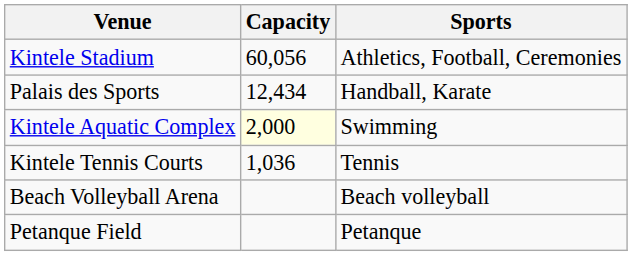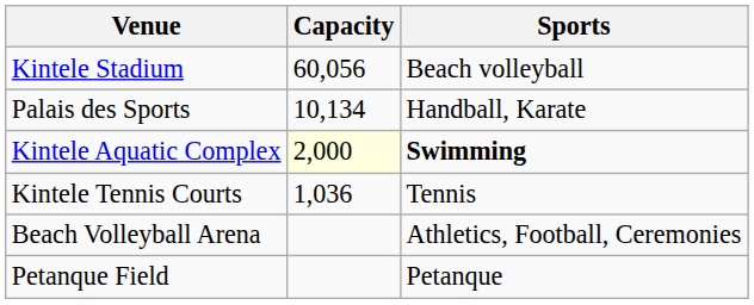Kintele Stadium | Sports: Athletics, Football, Ceremonies -> Beach volleyball
Palais des Sports | Capacity: 12,434 -> 10,134
Kintele Aquatic Complex | Sports: normal -> bold
Beach Volleyball Arena | Sports: Beach volleyball -> Athletics, Football, Ceremonies
